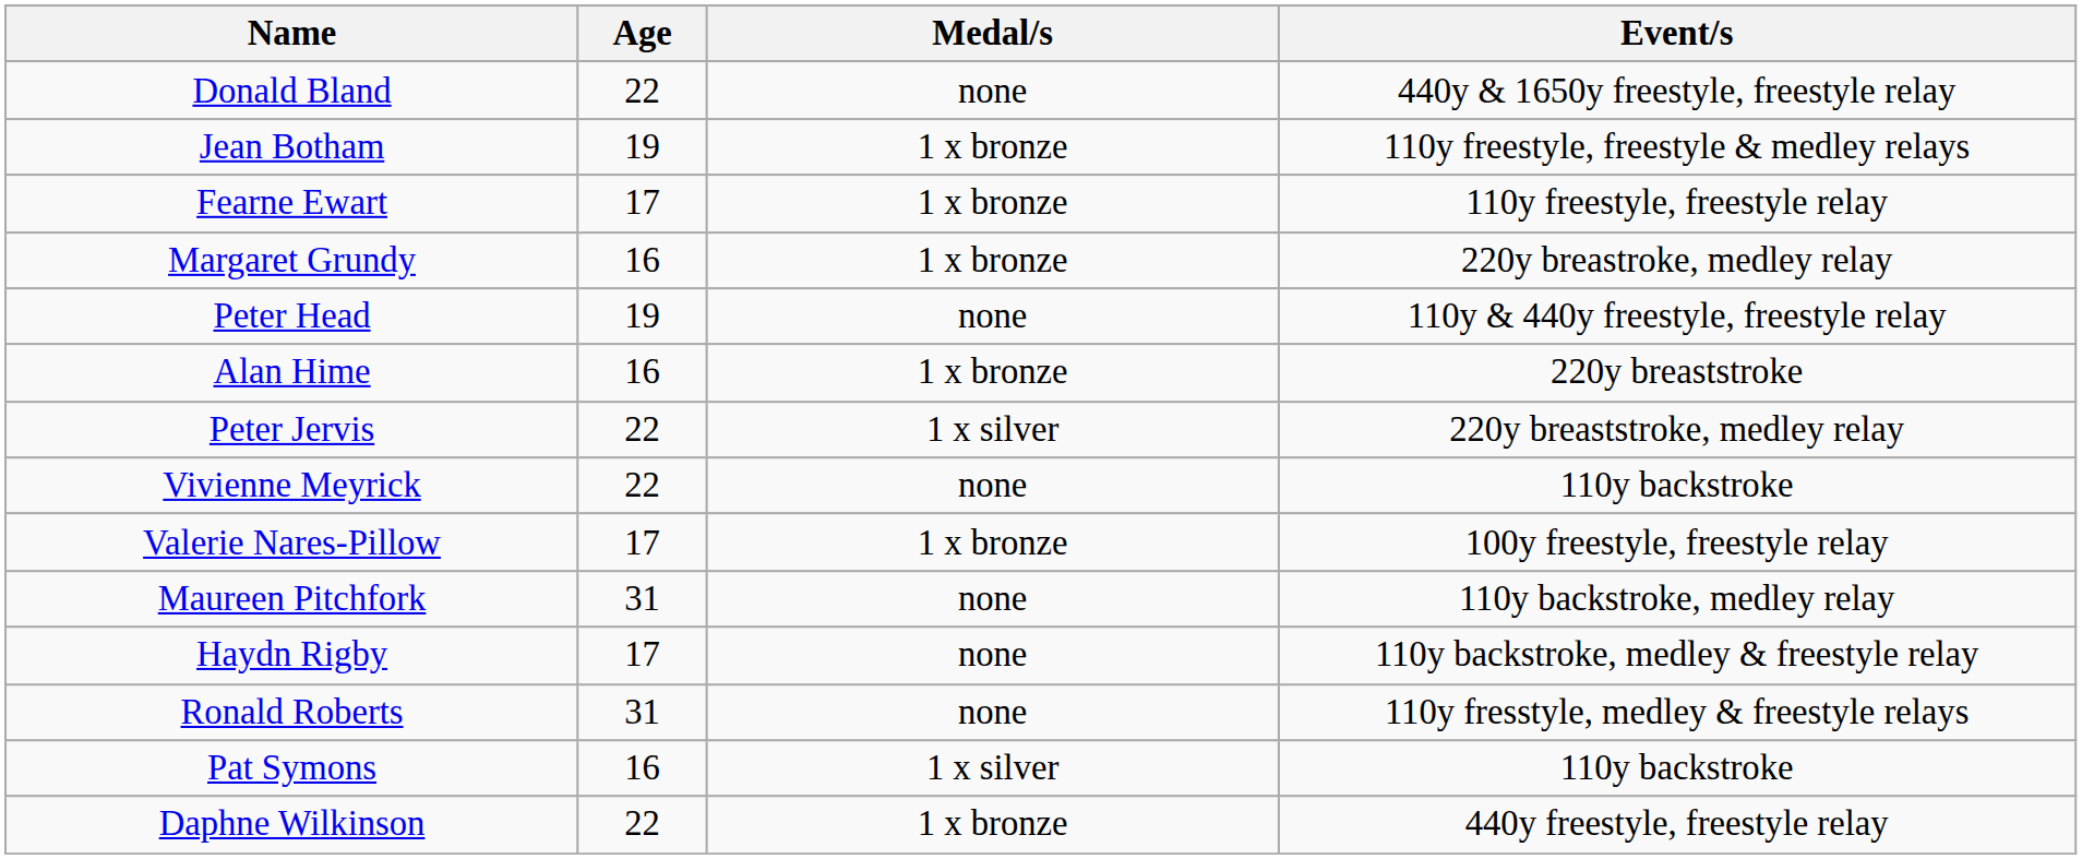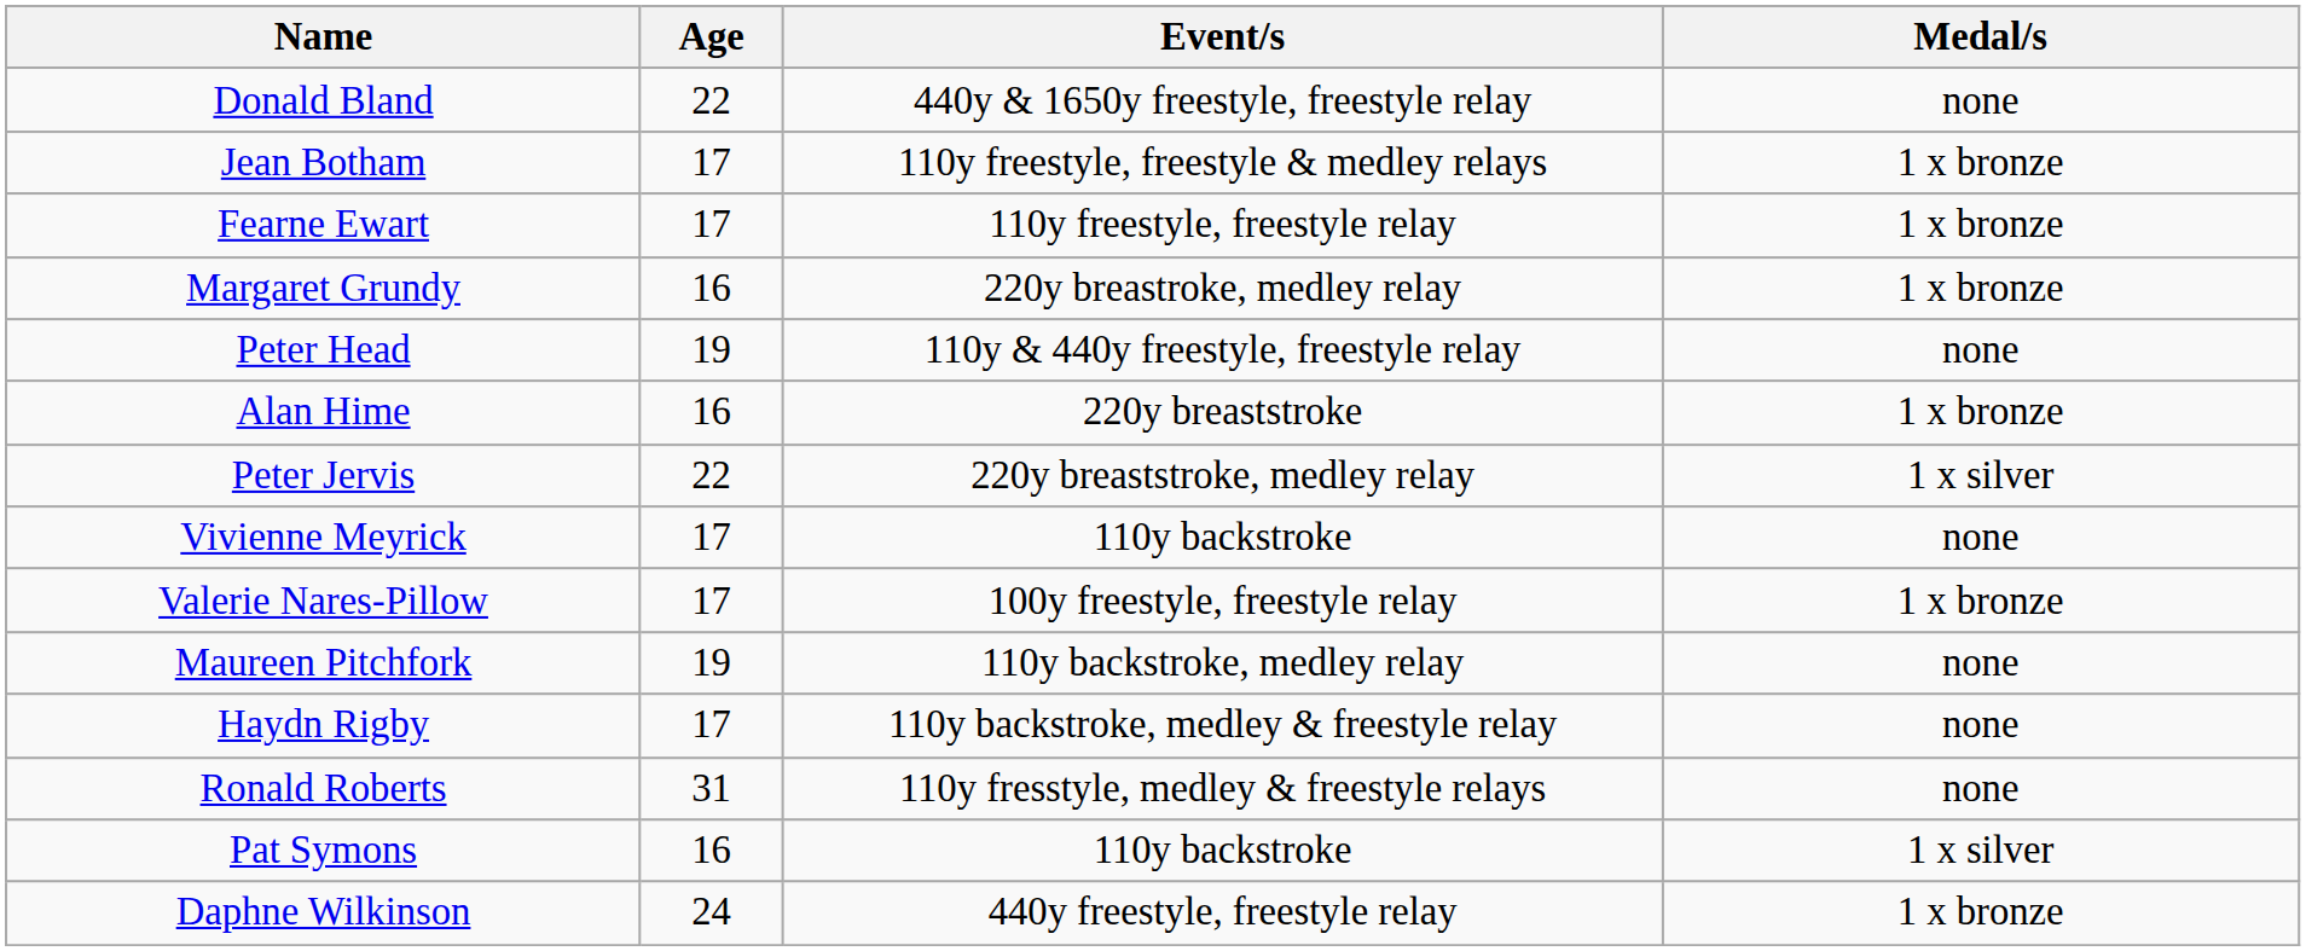columns swapped: Event/s <-> Medal/s
Jean Botham | Age: 19 -> 17
Vivienne Meyrick | Age: 22 -> 17
Maureen Pitchfork | Age: 31 -> 19
Daphne Wilkinson | Age: 22 -> 24
